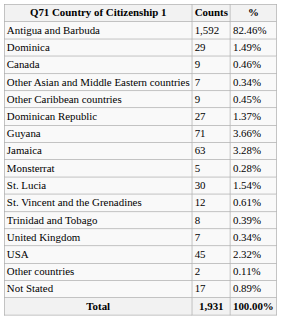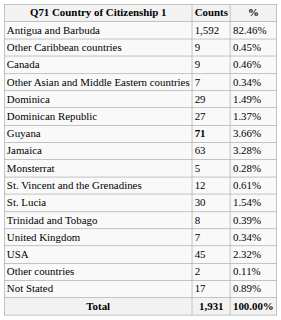rows swapped: Other Caribbean countries <-> Dominica
Guyana | Counts: normal -> bold
rows swapped: St. Lucia <-> St. Vincent and the Grenadines
